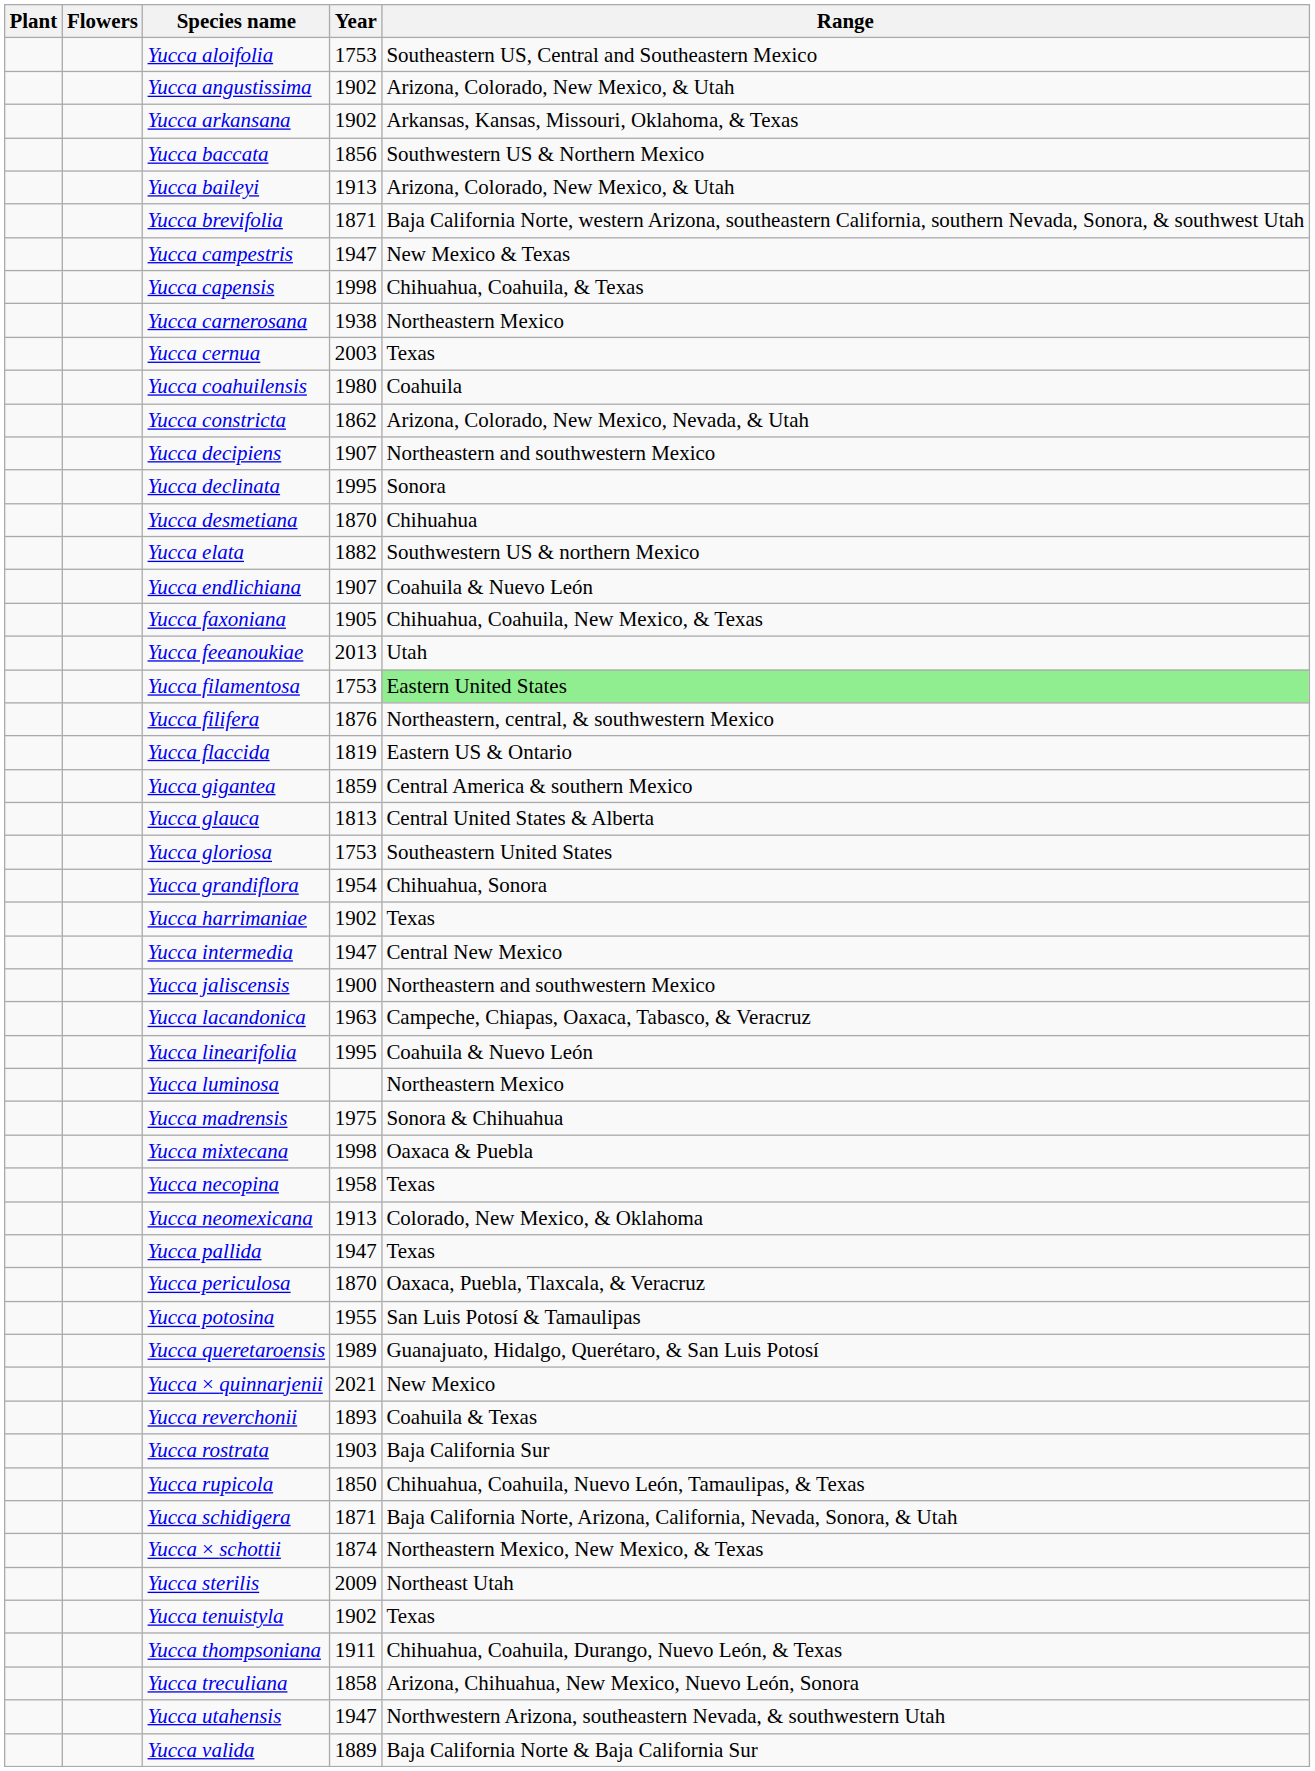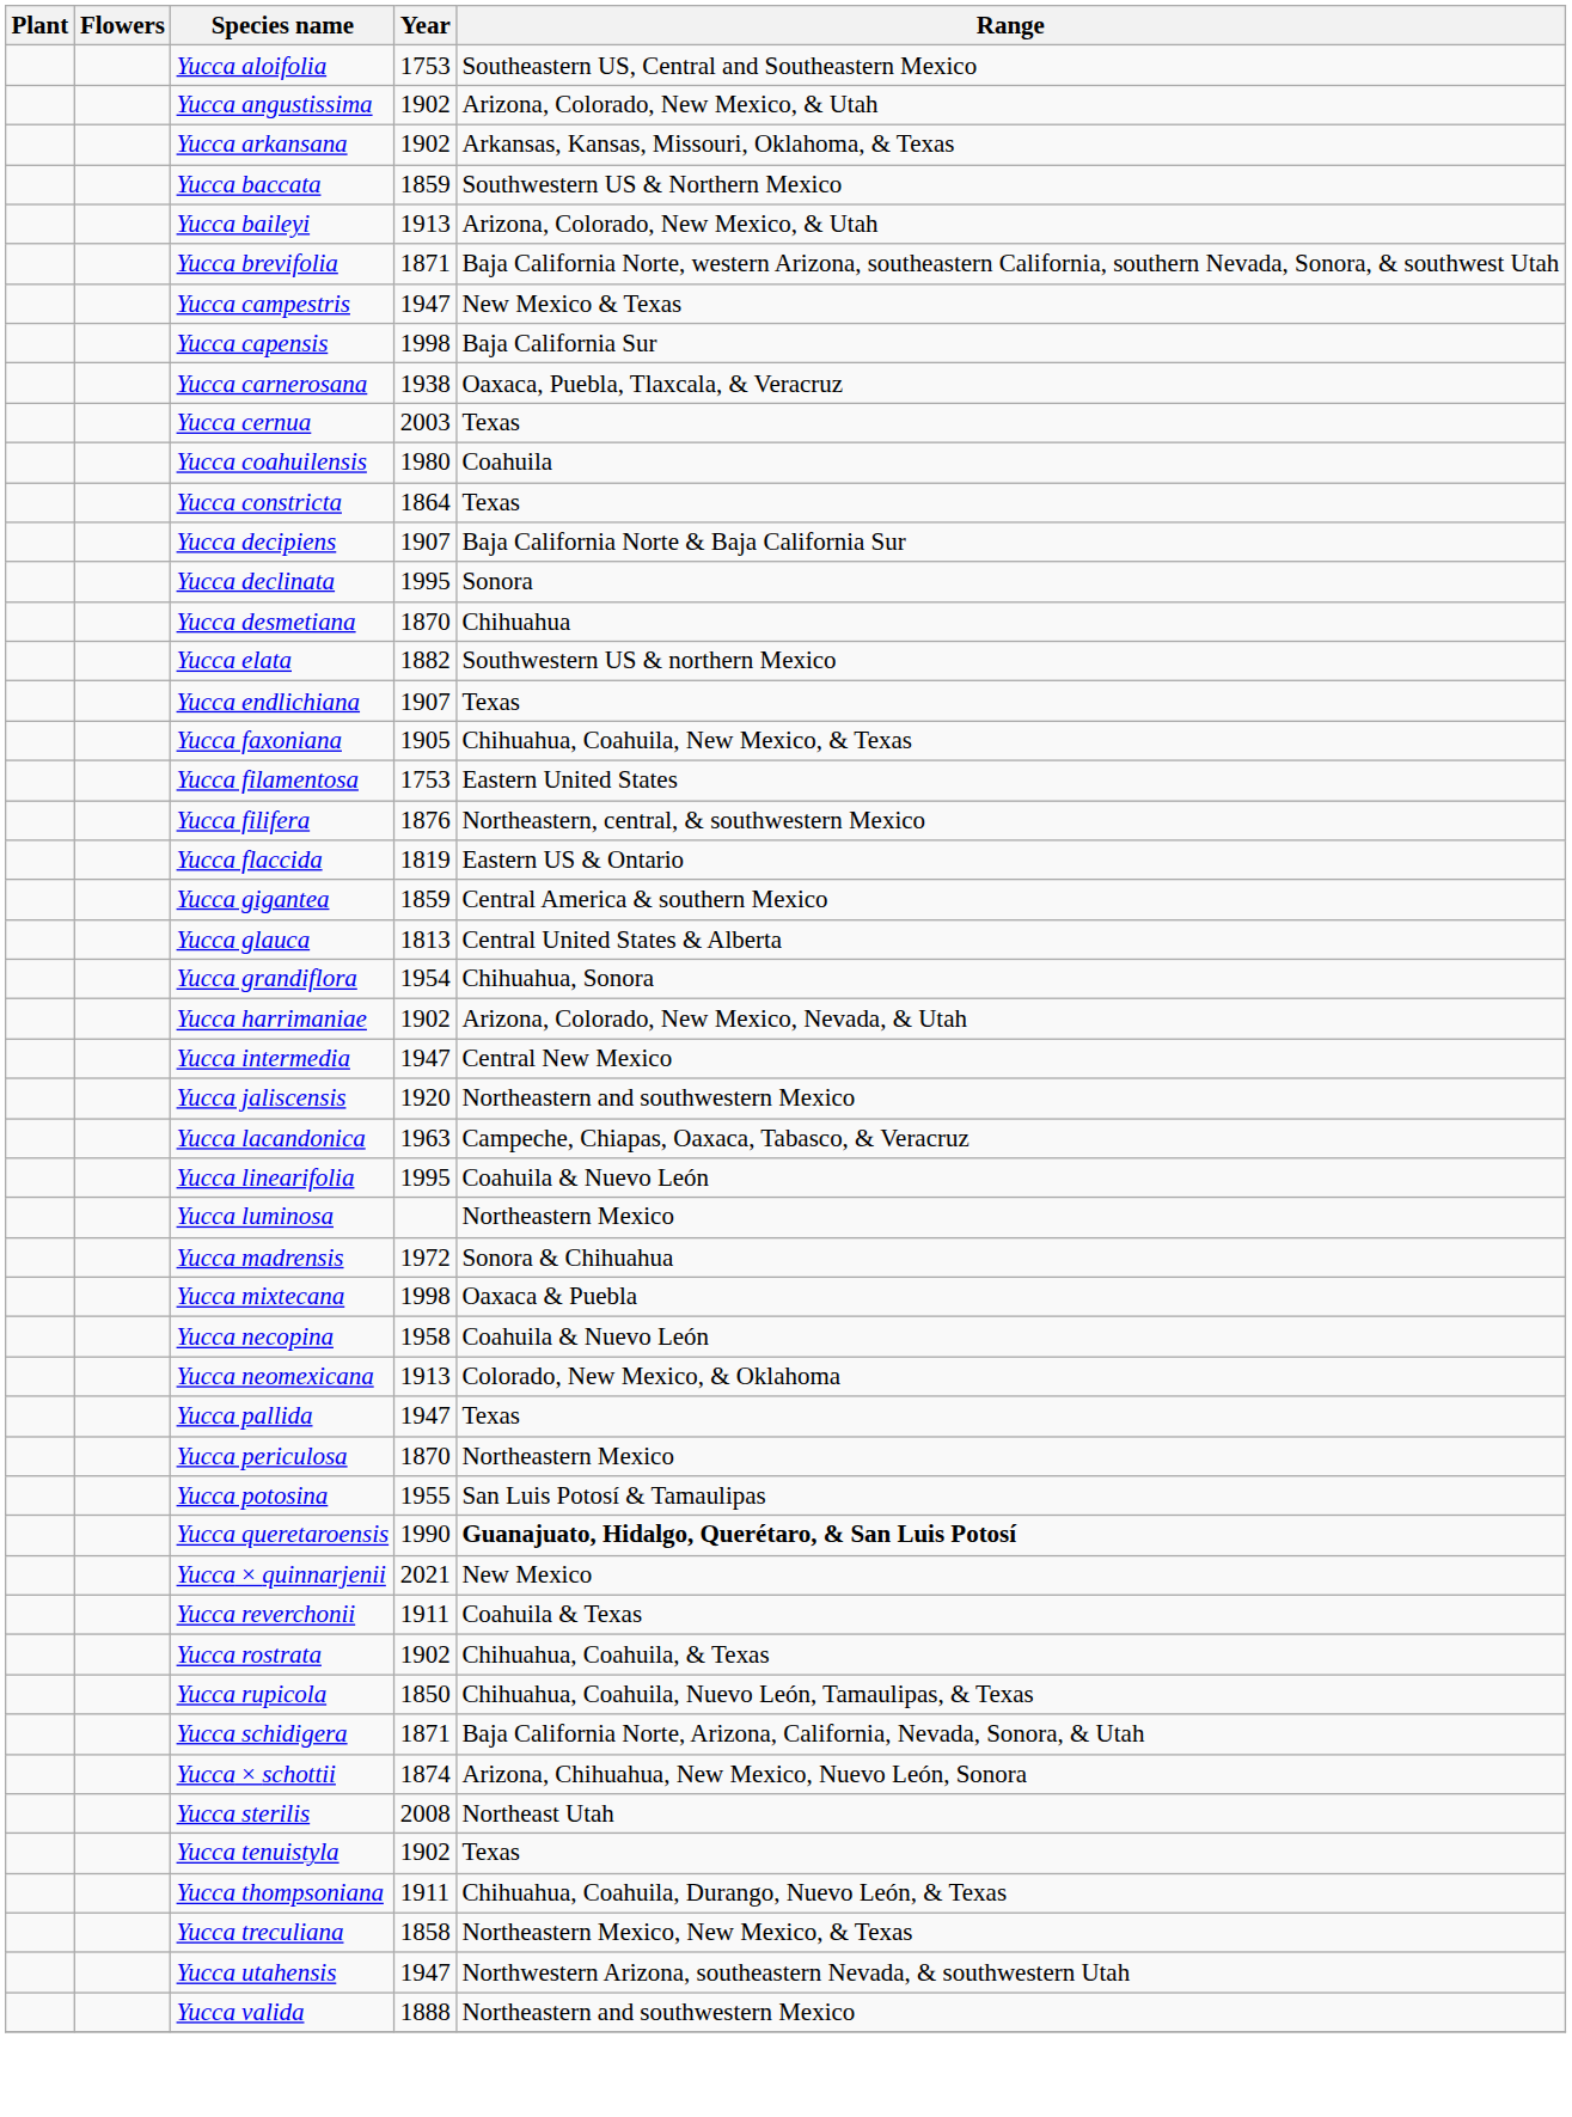Yucca baccata | Year: 1856 -> 1859
Yucca capensis | Range: Chihuahua, Coahuila, & Texas -> Baja California Sur
Yucca carnerosana | Range: Northeastern Mexico -> Oaxaca, Puebla, Tlaxcala, & Veracruz
Yucca constricta | Year: 1862 -> 1864
Yucca constricta | Range: Arizona, Colorado, New Mexico, Nevada, & Utah -> Texas
Yucca decipiens | Range: Northeastern and southwestern Mexico -> Baja California Norte & Baja California Sur
Yucca endlichiana | Range: Coahuila & Nuevo León -> Texas
- row: Yucca feeanoukiae | 2013 | Utah
Yucca filamentosa | Range: lightgreen background -> no background
- row: Yucca gloriosa | 1753 | Southeastern United States
Yucca harrimaniae | Range: Texas -> Arizona, Colorado, New Mexico, Nevada, & Utah
Yucca jaliscensis | Year: 1900 -> 1920
Yucca madrensis | Year: 1975 -> 1972
Yucca necopina | Range: Texas -> Coahuila & Nuevo León
Yucca periculosa | Range: Oaxaca, Puebla, Tlaxcala, & Veracruz -> Northeastern Mexico
Yucca queretaroensis | Year: 1989 -> 1990
Yucca queretaroensis | Range: normal -> bold
Yucca reverchonii | Year: 1893 -> 1911
Yucca rostrata | Year: 1903 -> 1902
Yucca rostrata | Range: Baja California Sur -> Chihuahua, Coahuila, & Texas
Yucca × schottii | Range: Northeastern Mexico, New Mexico, & Texas -> Arizona, Chihuahua, New Mexico, Nuevo León, Sonora
Yucca sterilis | Year: 2009 -> 2008
Yucca treculiana | Range: Arizona, Chihuahua, New Mexico, Nuevo León, Sonora -> Northeastern Mexico, New Mexico, & Texas
Yucca valida | Year: 1889 -> 1888
Yucca valida | Range: Baja California Norte & Baja California Sur -> Northeastern and southwestern Mexico
